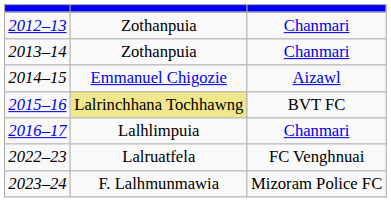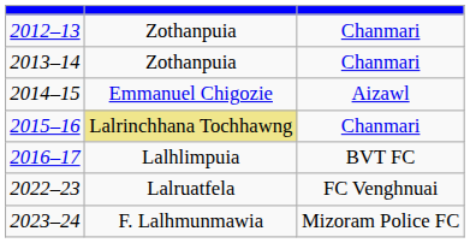2015–16 | column 3: BVT FC -> Chanmari
2016–17 | column 3: Chanmari -> BVT FC
